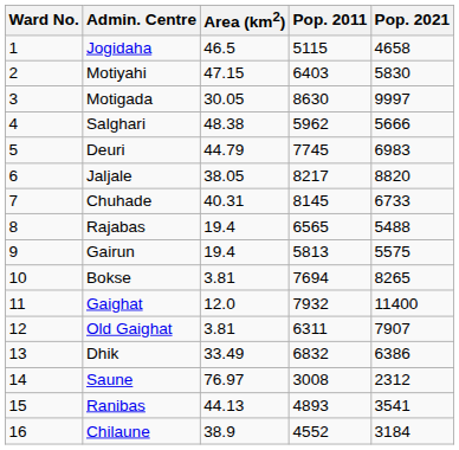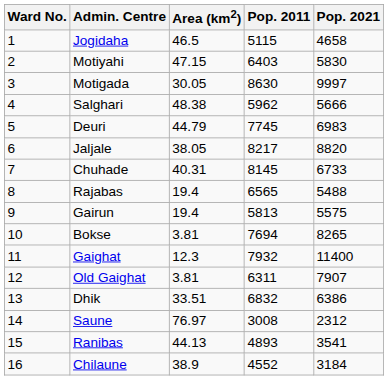Gaighat | Area (km2): 12.0 -> 12.3
Dhik | Area (km2): 33.49 -> 33.51
